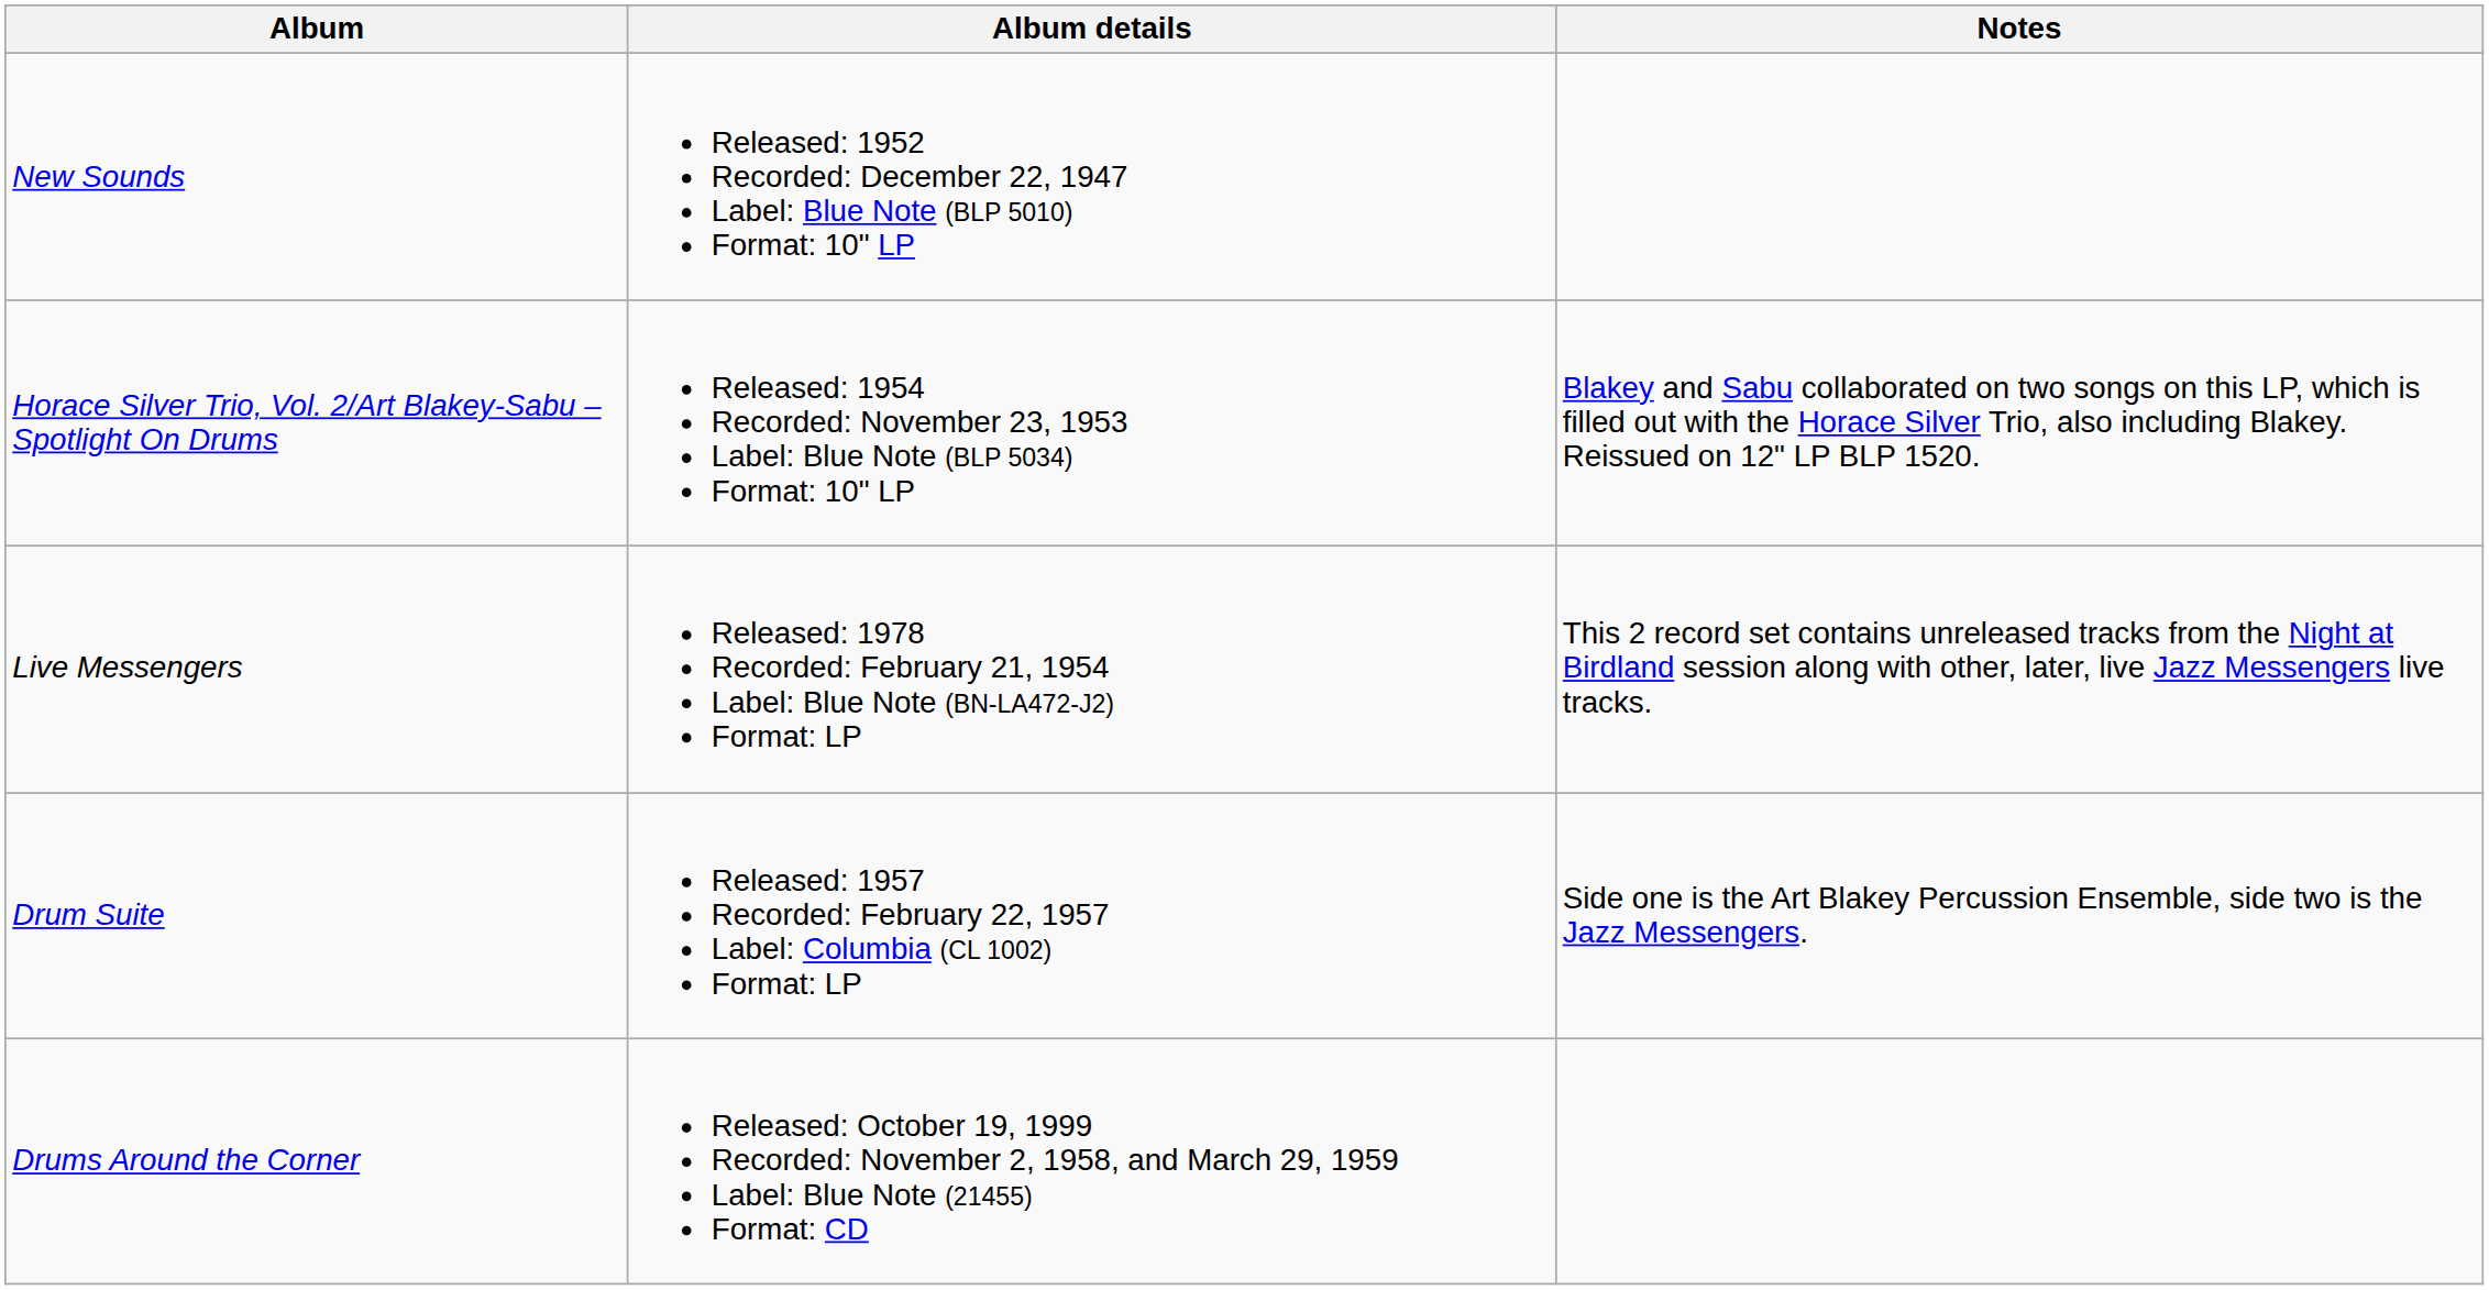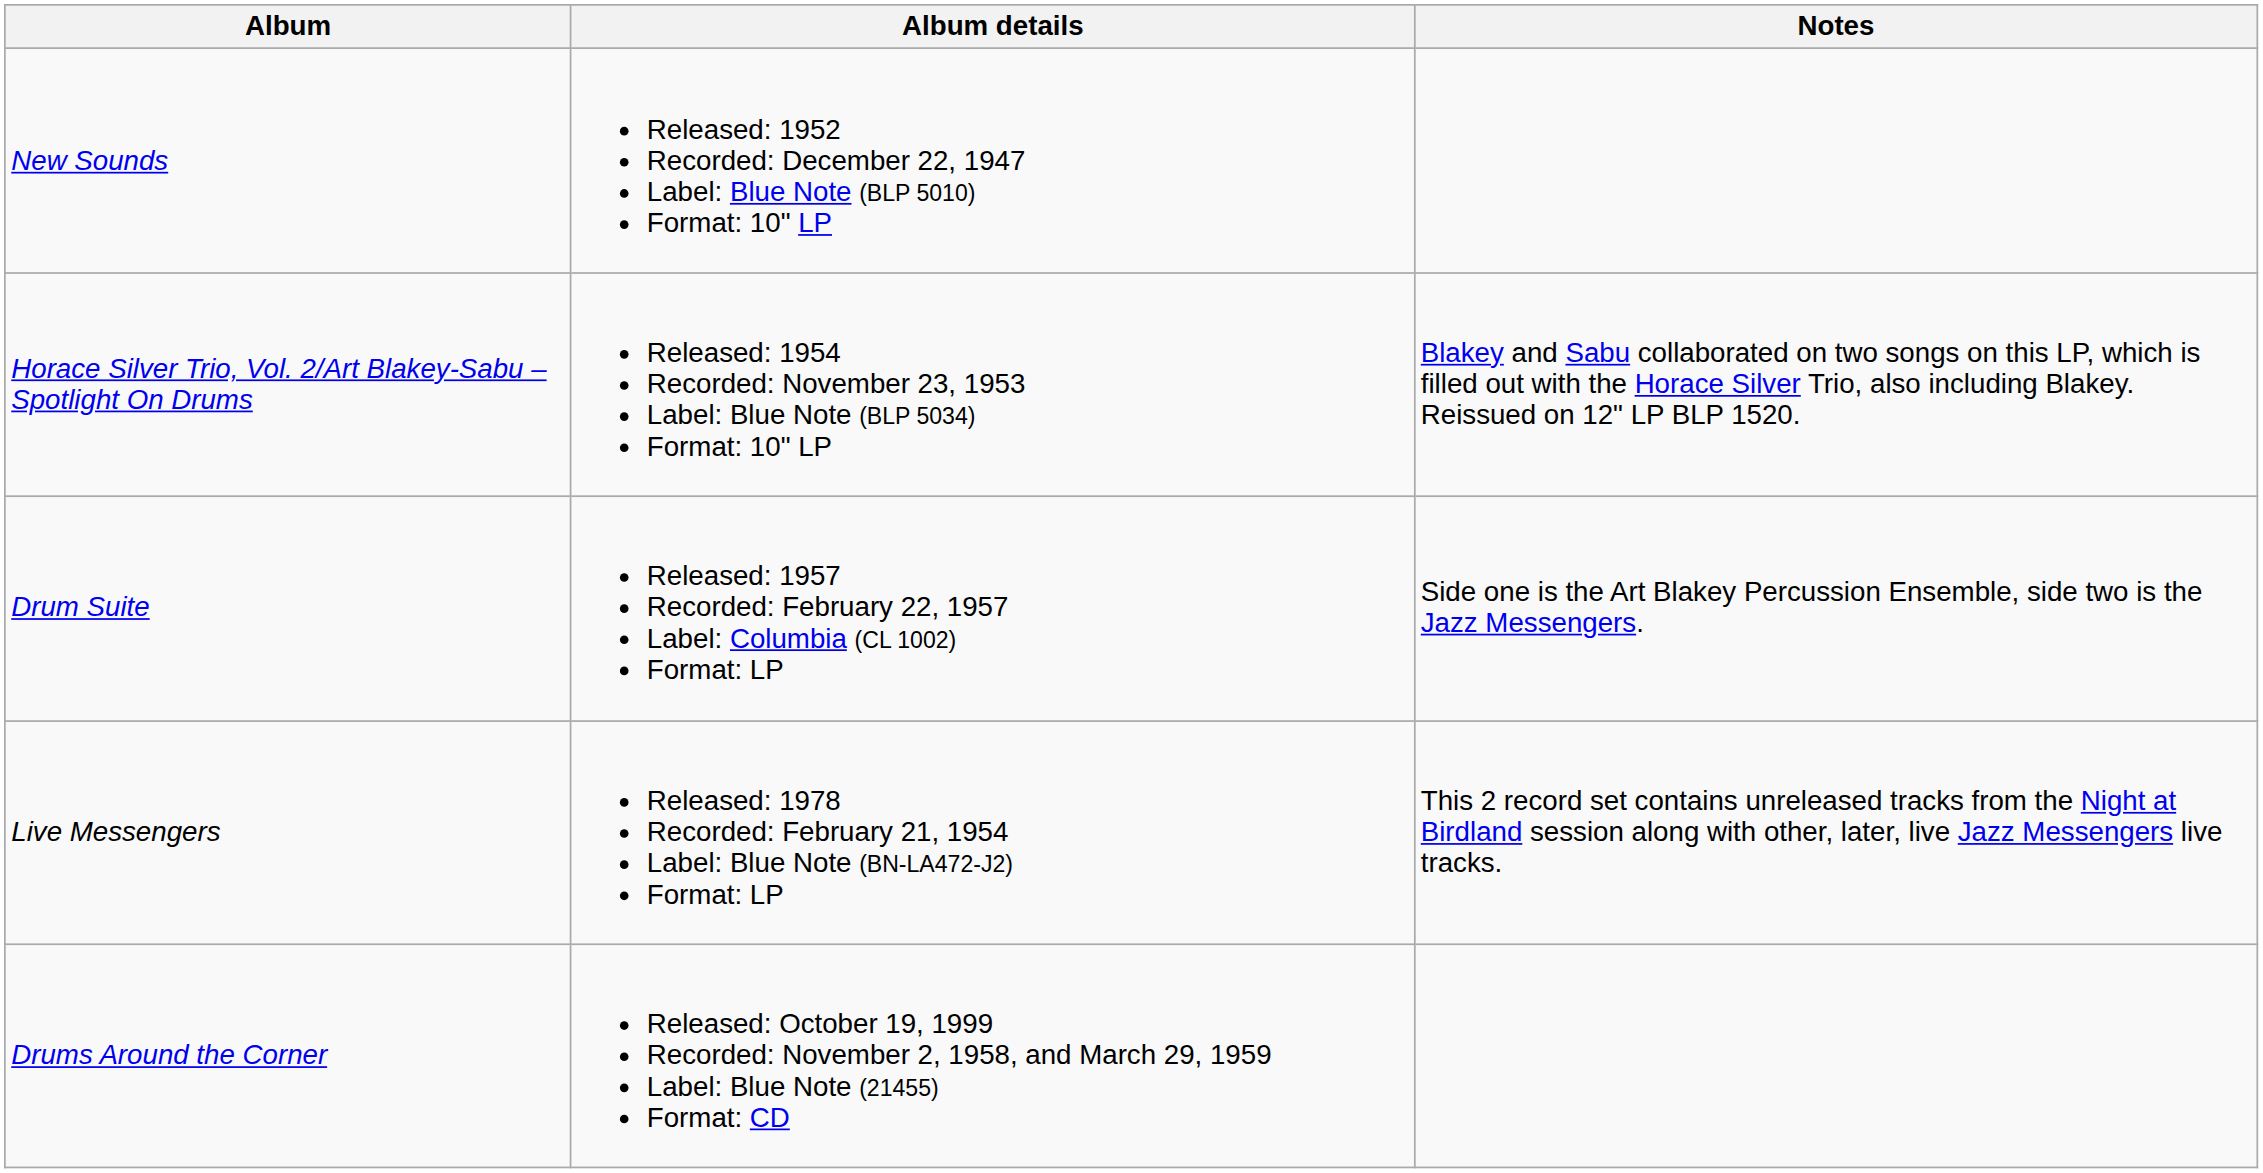rows swapped: Live Messengers <-> Drum Suite
